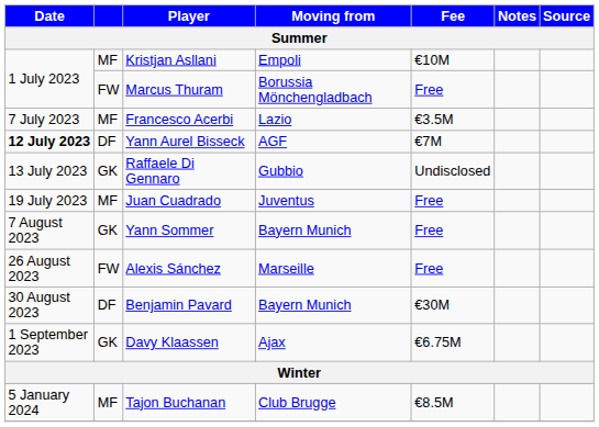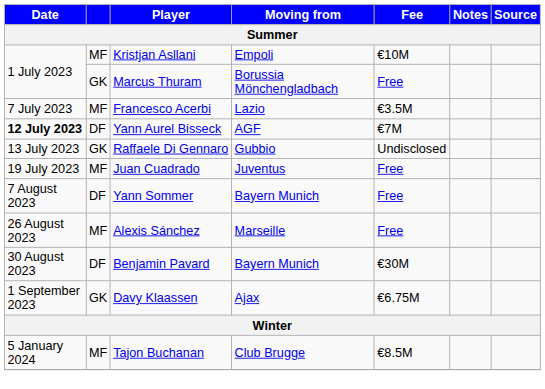Marcus Thuram | column 2: FW -> GK
Yann Sommer | column 2: GK -> DF
Alexis Sánchez | column 2: FW -> MF
